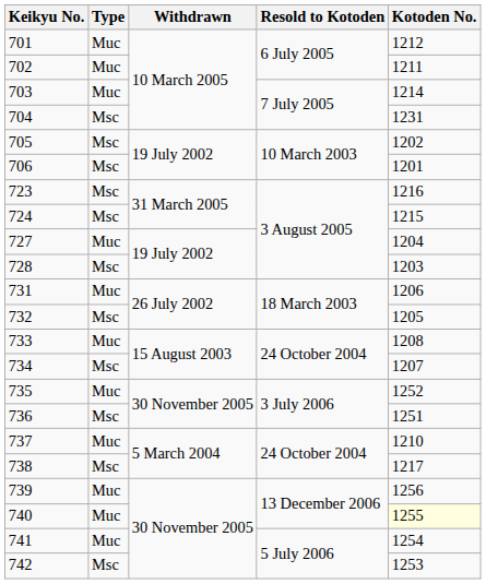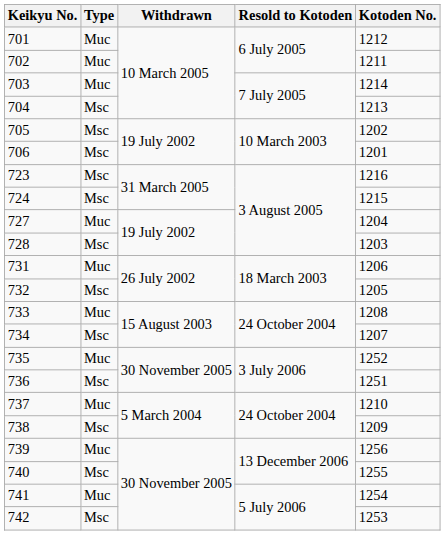704 | Kotoden No.: 1231 -> 1213
738 | Kotoden No.: 1217 -> 1209
740 | Type: Muc -> Msc
740 | Kotoden No.: lightyellow background -> no background
